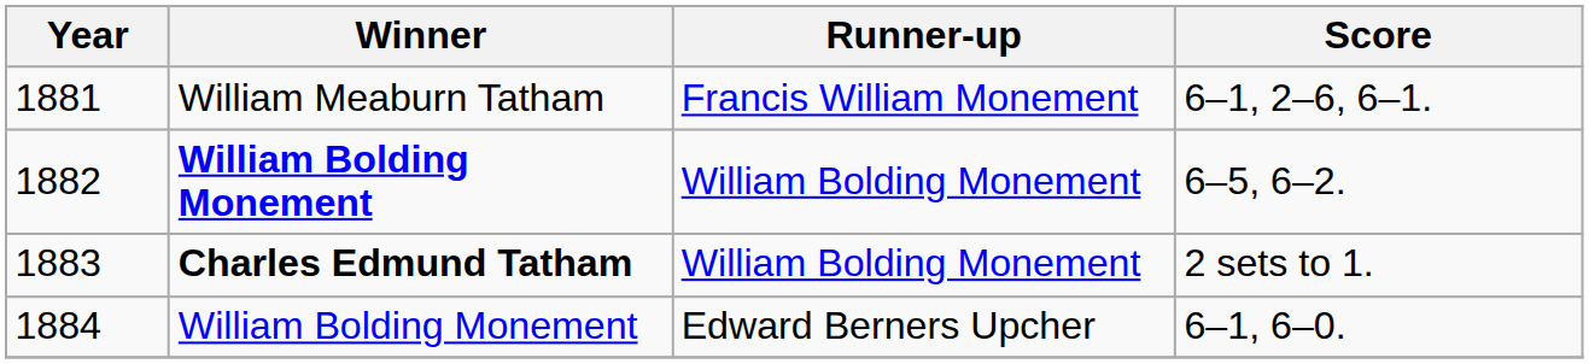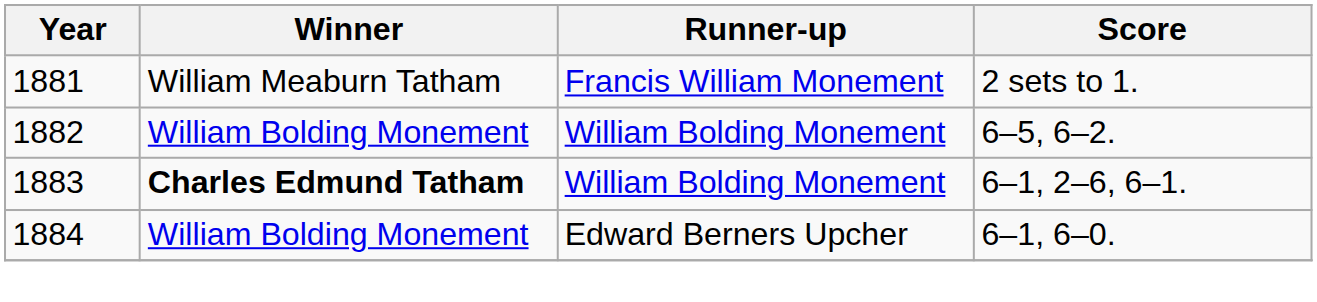1881 | Score: 6–1, 2–6, 6–1. -> 2 sets to 1.
1882 | Winner: bold -> normal
1883 | Score: 2 sets to 1. -> 6–1, 2–6, 6–1.
